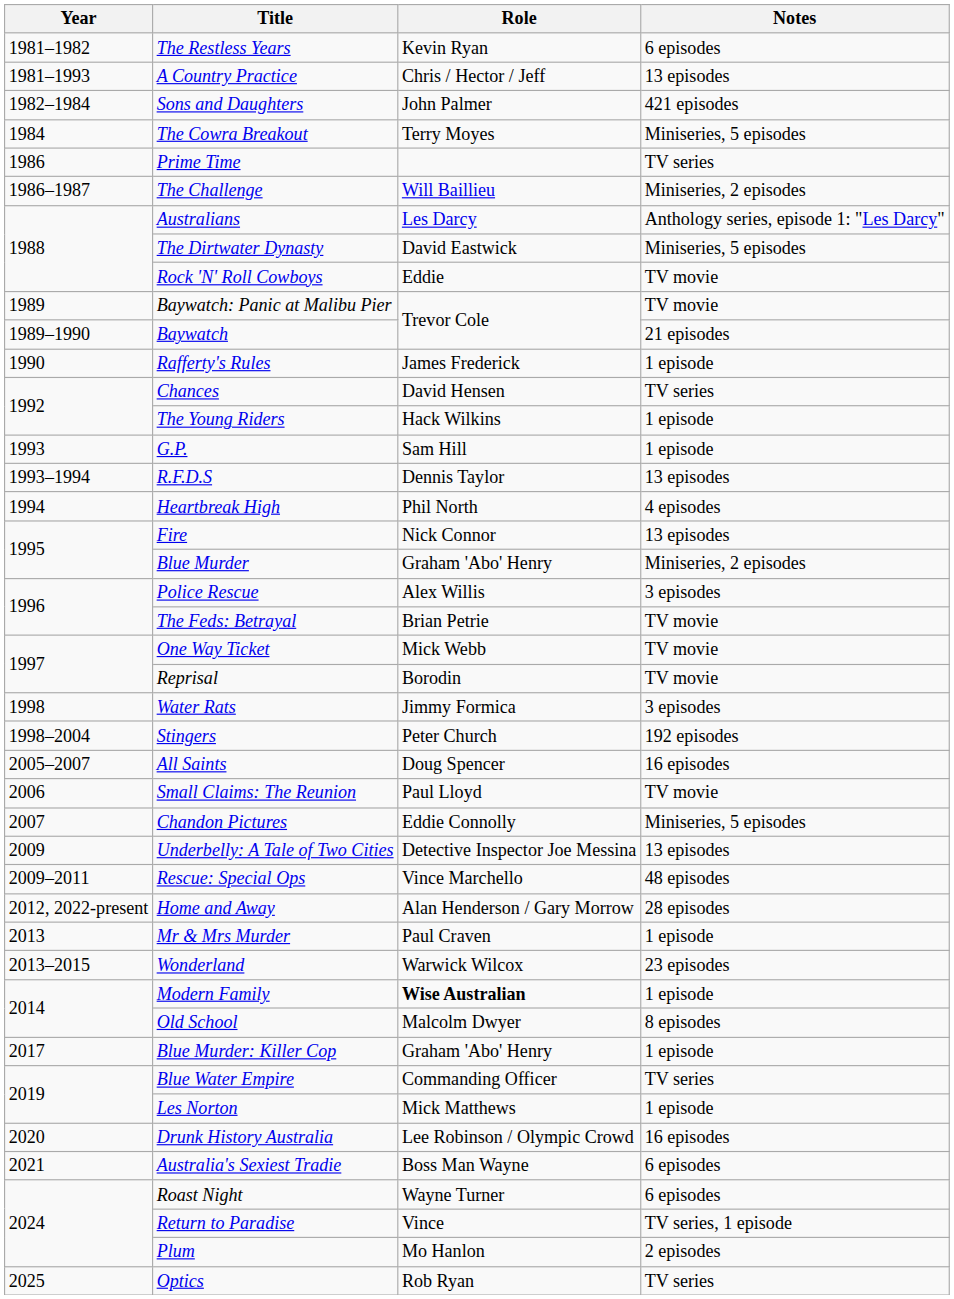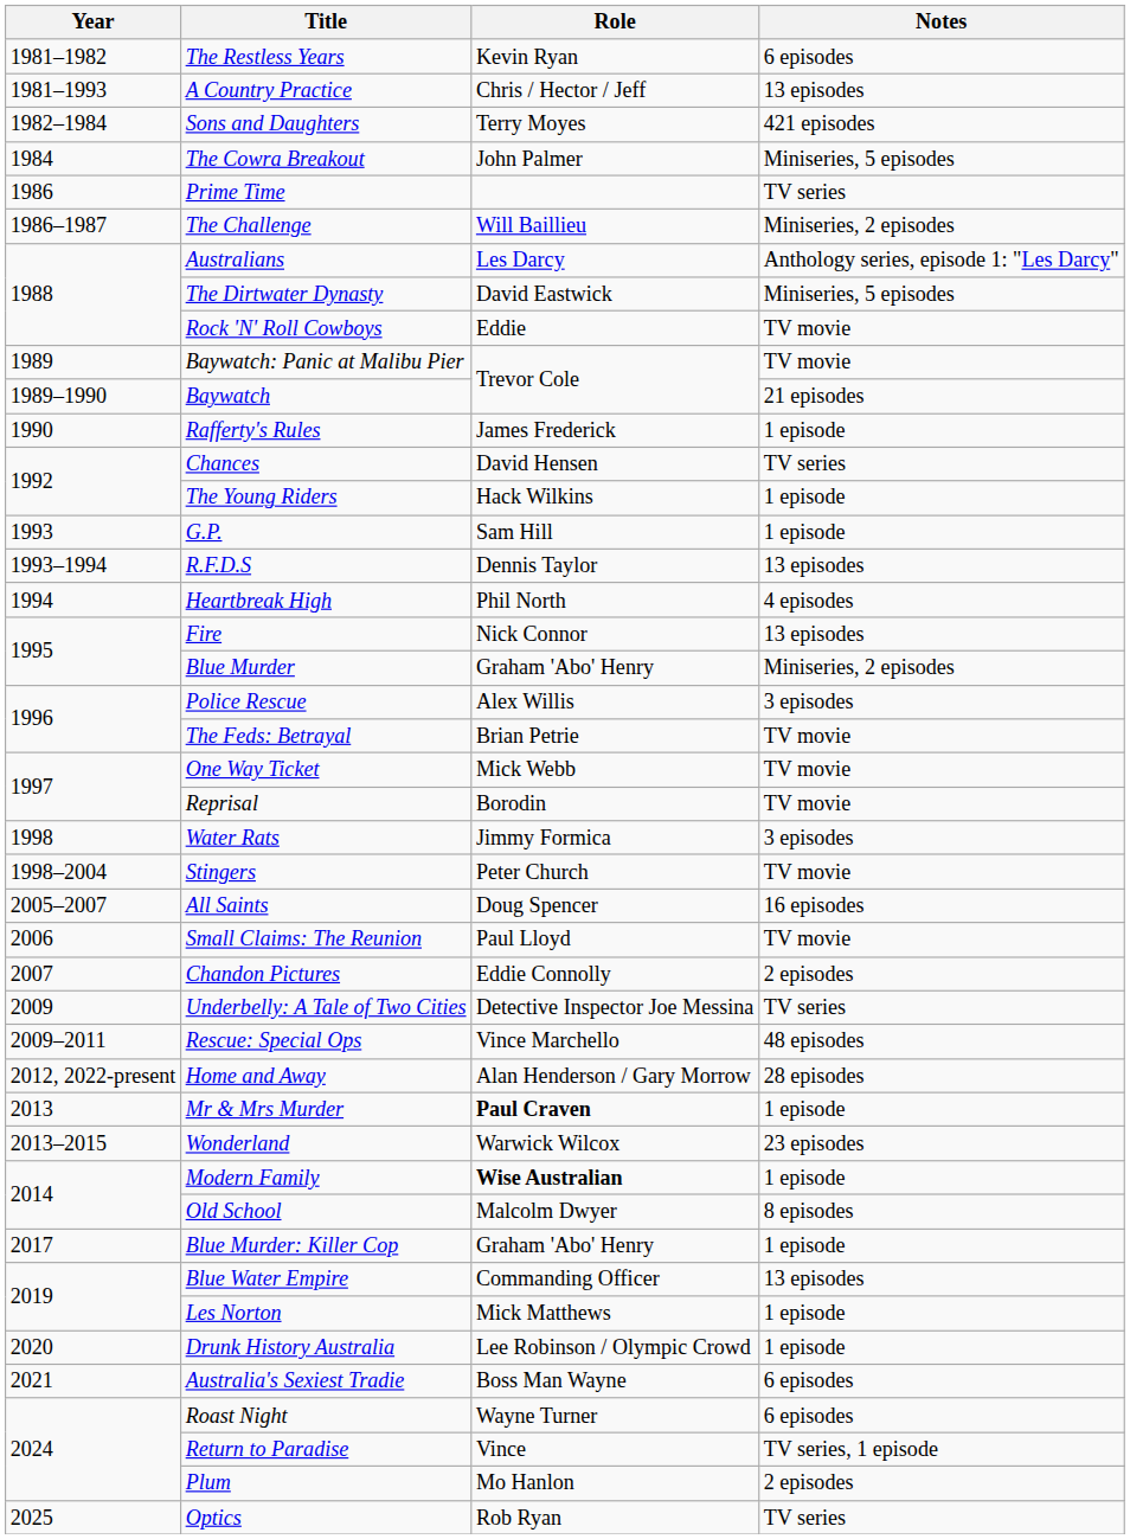Sons and Daughters | Role: John Palmer -> Terry Moyes
The Cowra Breakout | Role: Terry Moyes -> John Palmer
Stingers | Notes: 192 episodes -> TV movie
Chandon Pictures | Notes: Miniseries, 5 episodes -> 2 episodes
Underbelly: A Tale of Two Cities | Notes: 13 episodes -> TV series
Mr & Mrs Murder | Role: normal -> bold
Blue Water Empire | Notes: TV series -> 13 episodes
Drunk History Australia | Notes: 16 episodes -> 1 episode
